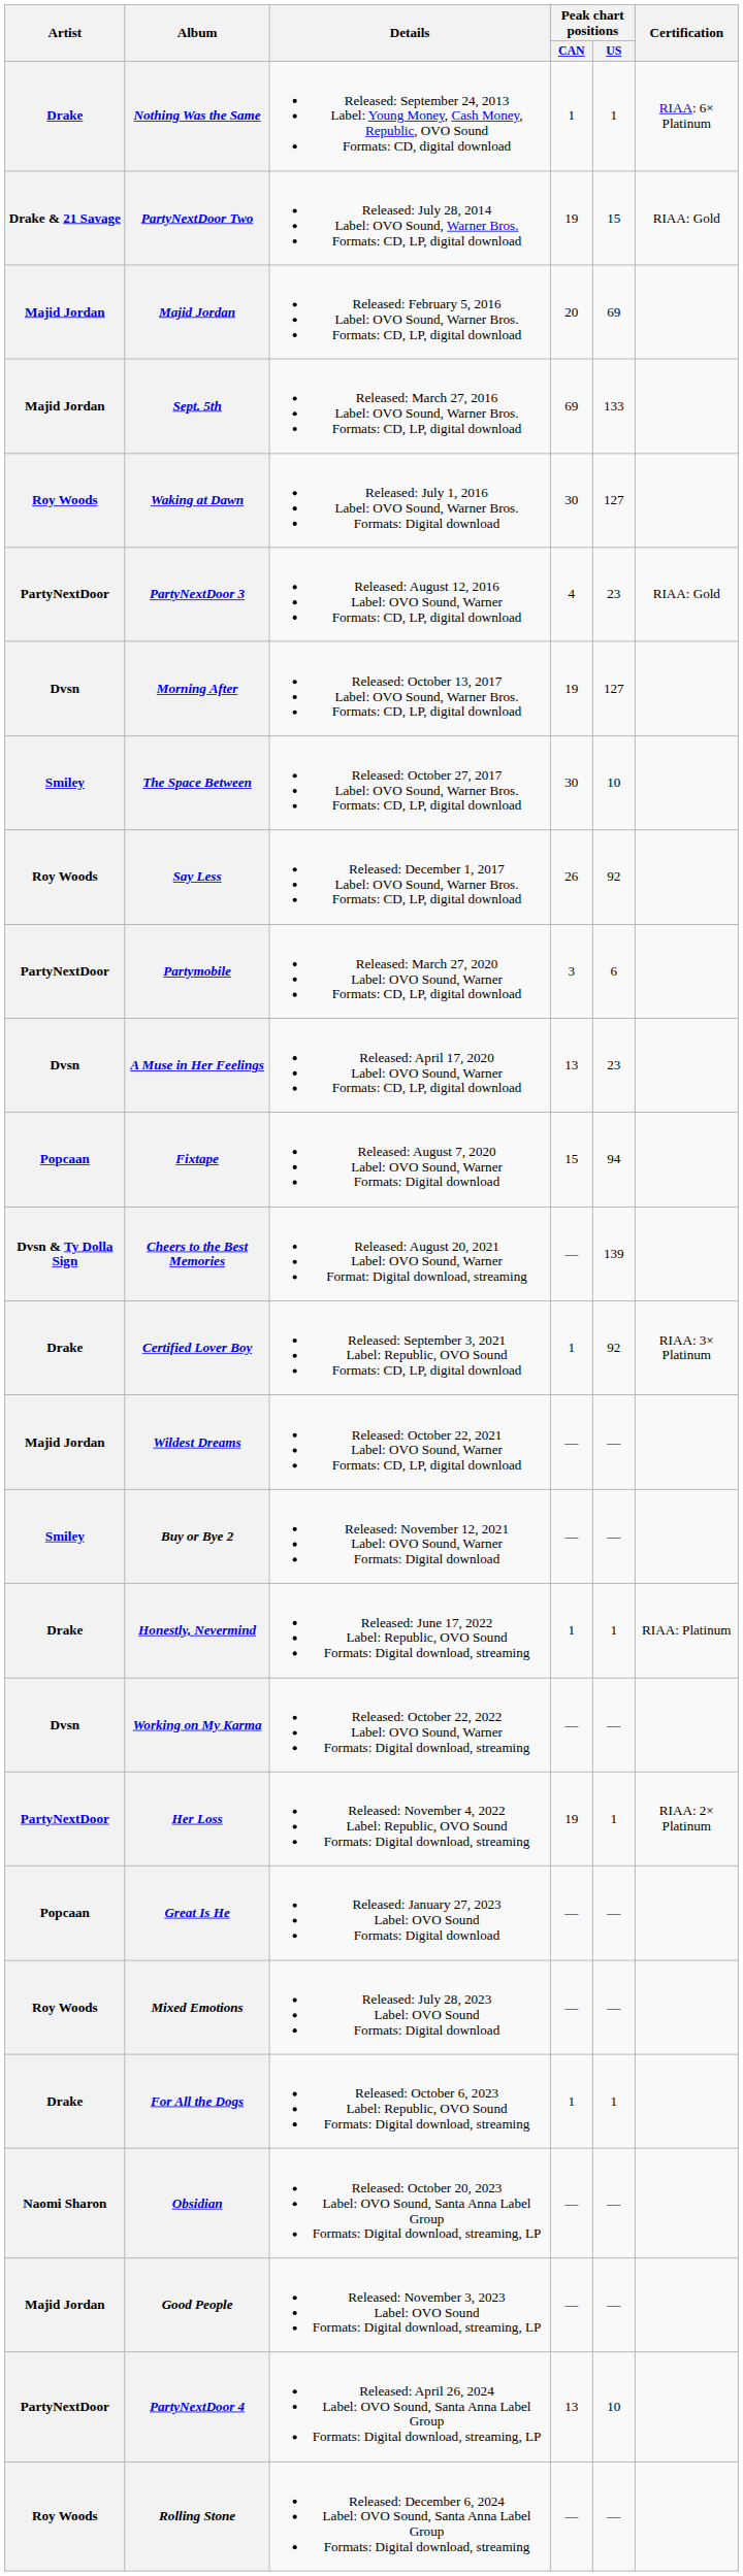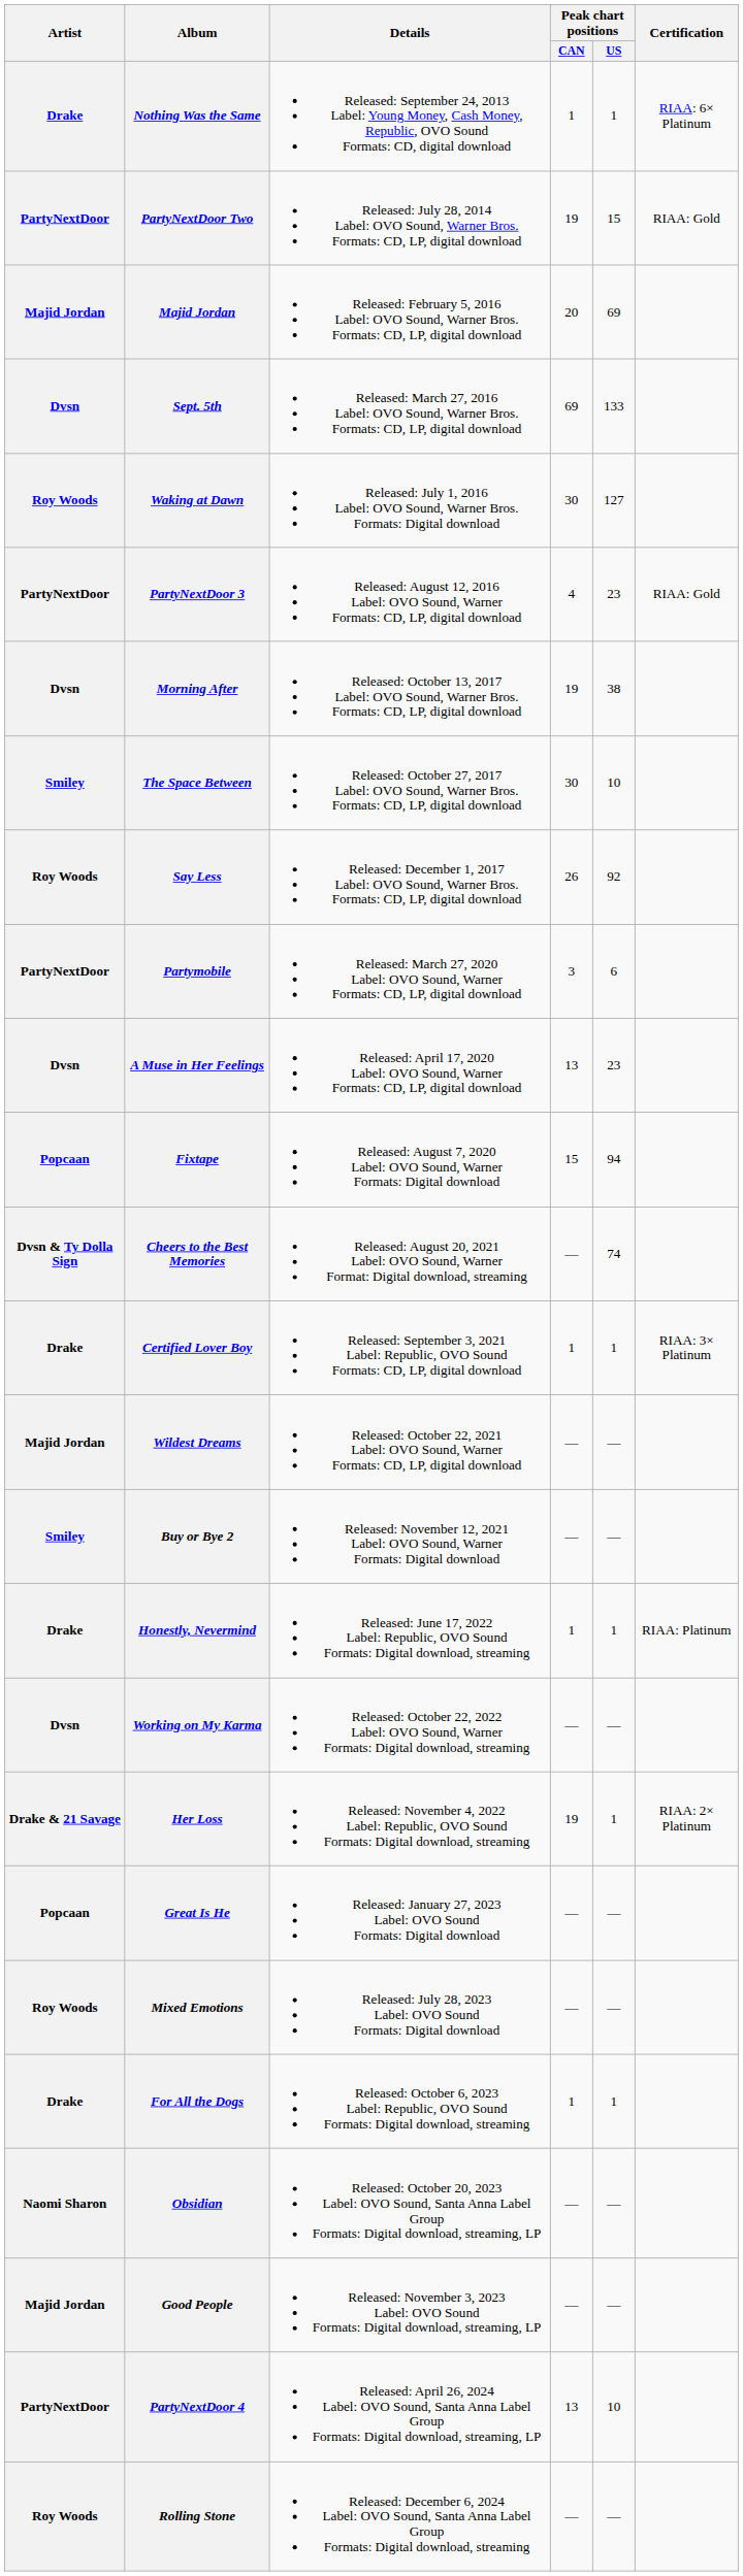PartyNextDoor Two | Artist: Drake & 21 Savage -> PartyNextDoor
Sept. 5th | Artist: Majid Jordan -> Dvsn
Morning After | Peak chart positions / US: 127 -> 38
Cheers to the Best Memories | Peak chart positions / US: 139 -> 74
Certified Lover Boy | Peak chart positions / US: 92 -> 1
Her Loss | Artist: PartyNextDoor -> Drake & 21 Savage
